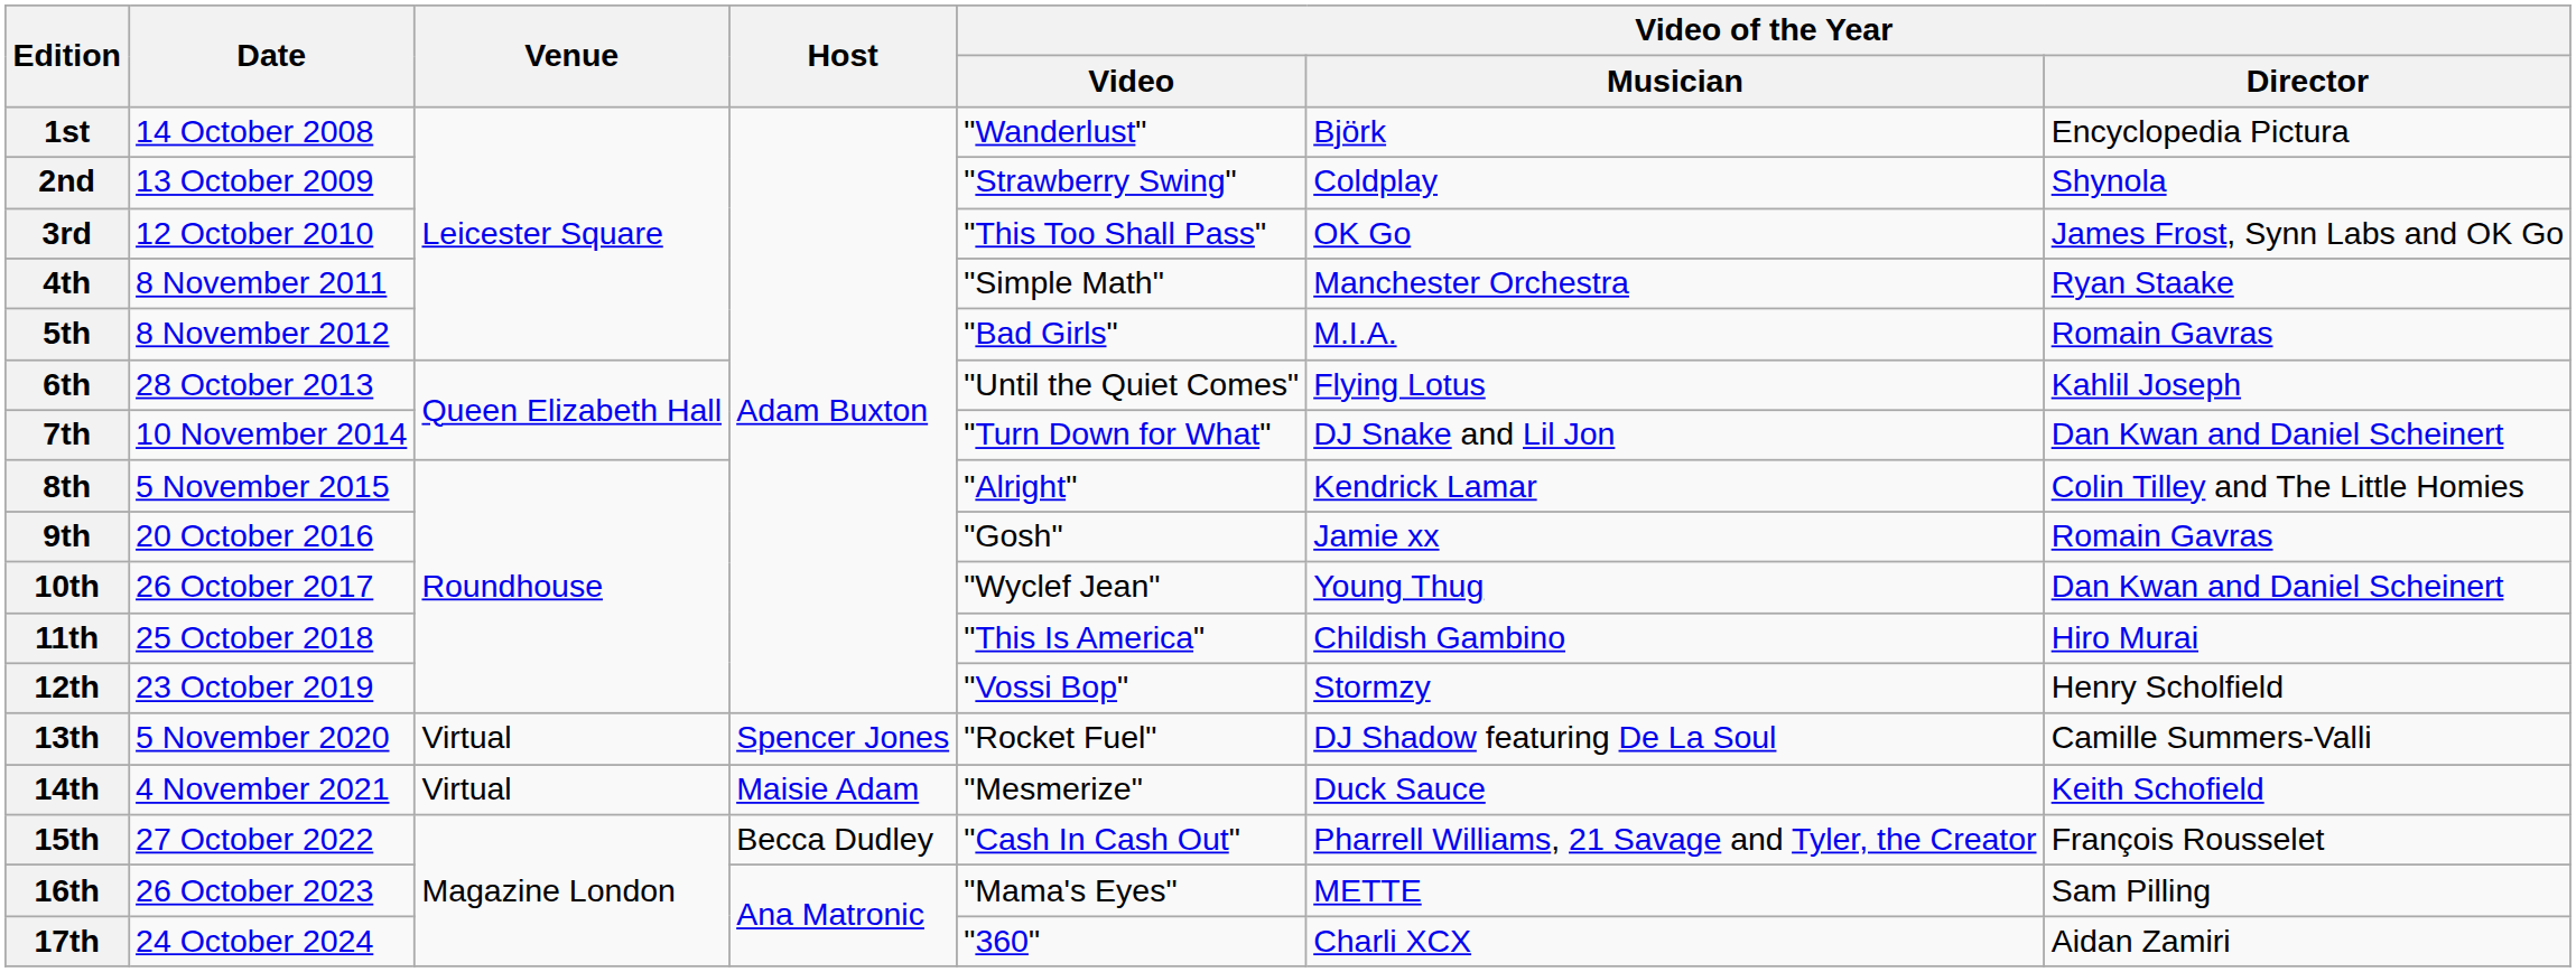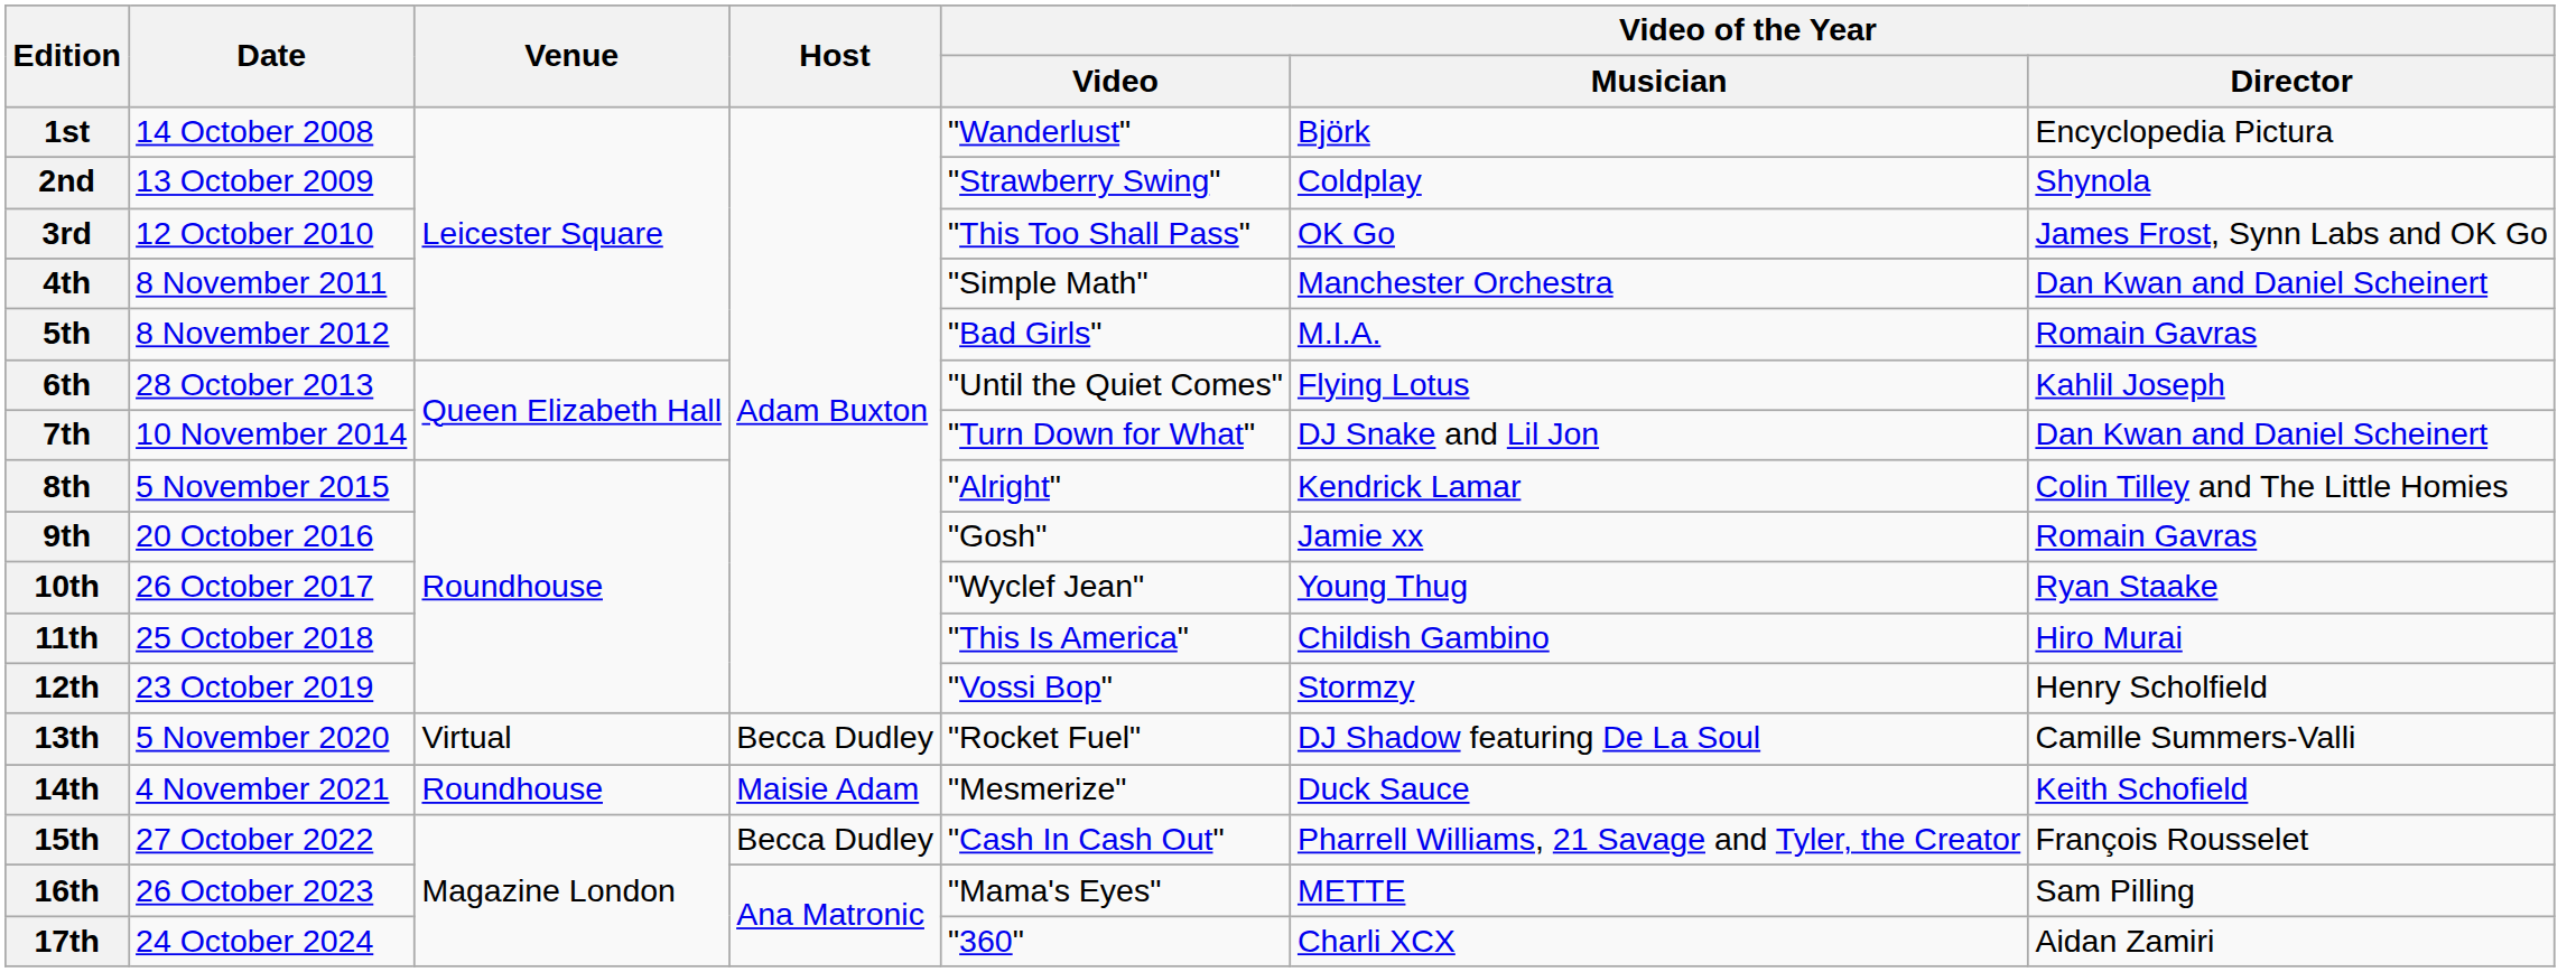4th | Video of the Year / Director: Ryan Staake -> Dan Kwan and Daniel Scheinert
10th | Video of the Year / Director: Dan Kwan and Daniel Scheinert -> Ryan Staake
13th | Host: Spencer Jones -> Becca Dudley
14th | Venue: Virtual -> Roundhouse
